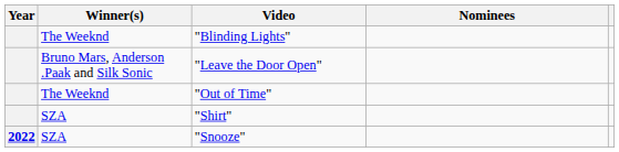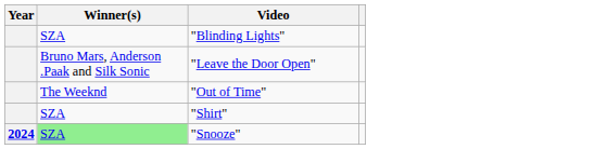- column: Nominees
"Blinding Lights" | Winner(s): The Weeknd -> SZA
"Snooze" | Year: 2022 -> 2024
"Snooze" | Winner(s): no background -> lightgreen background
